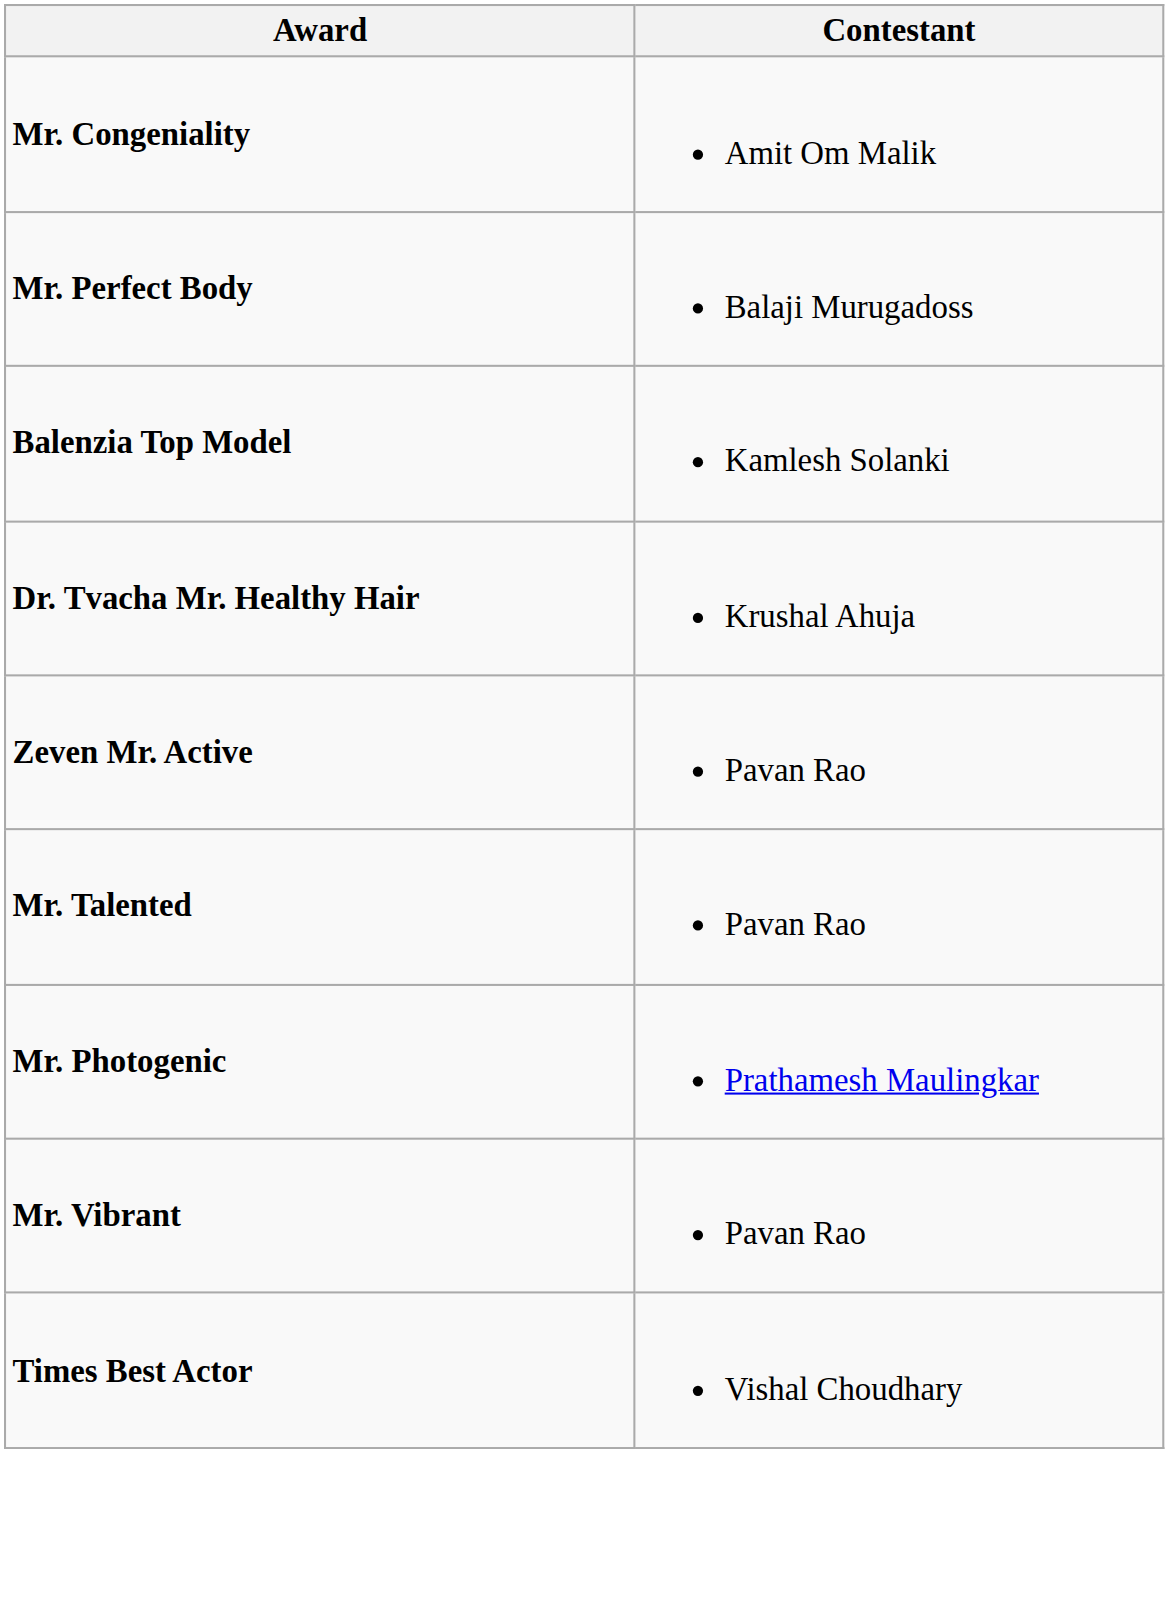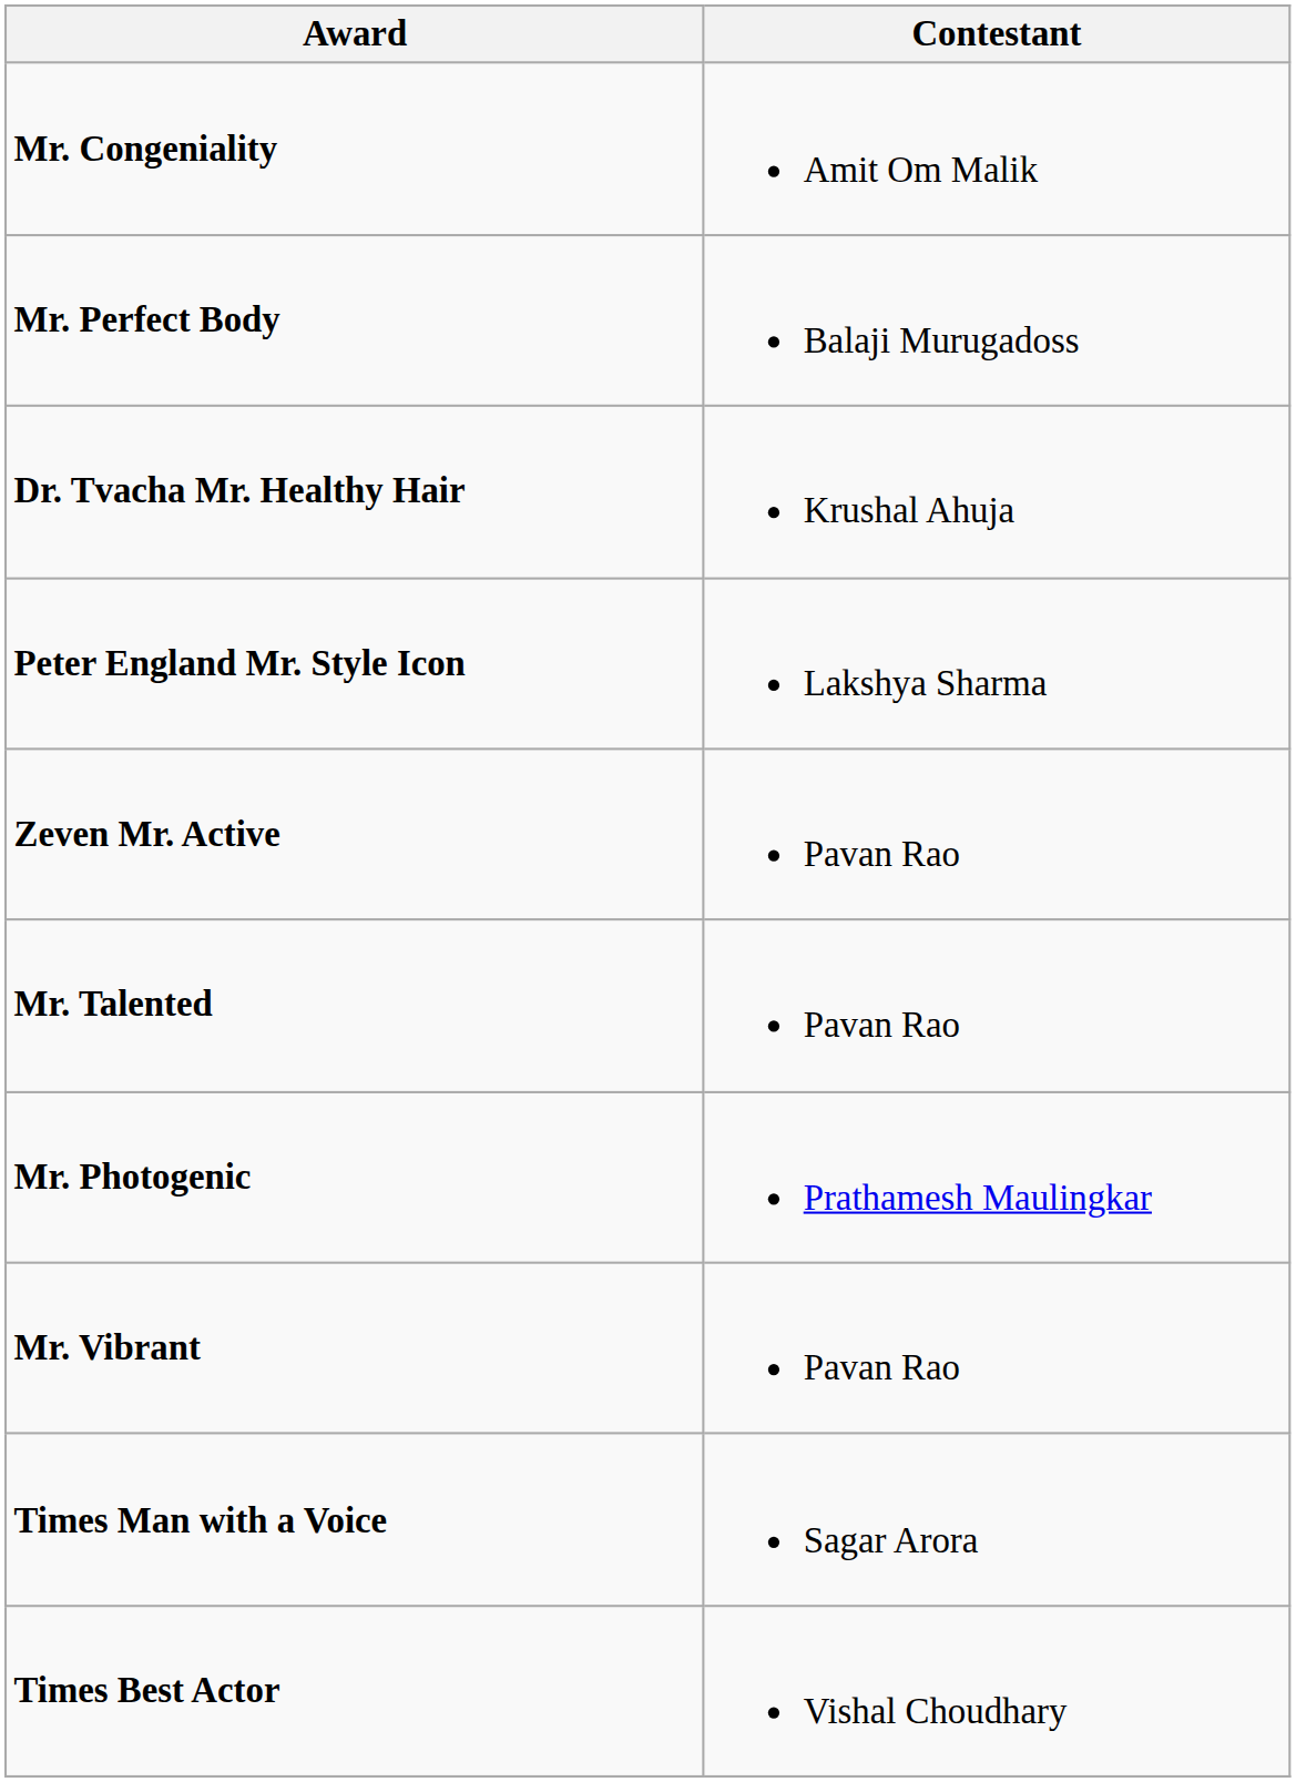- row: Balenzia Top Model | Kamlesh Solanki
+ row: Peter England Mr. Style Icon | Lakshya Sharma
+ row: Times Man with a Voice | Sagar Arora
